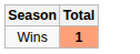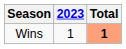+ column: 2023 | 1
